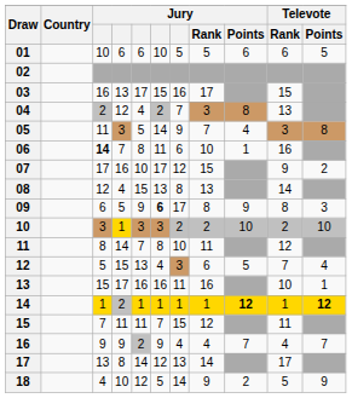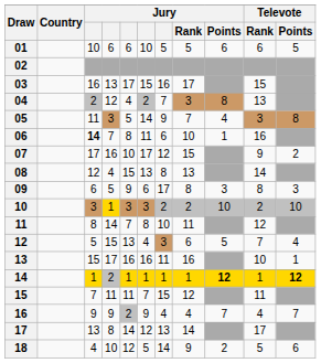09 | column 6: bold -> normal
09 | Jury / Points: 9 -> 3
18 | Televote / Points: 9 -> 6
